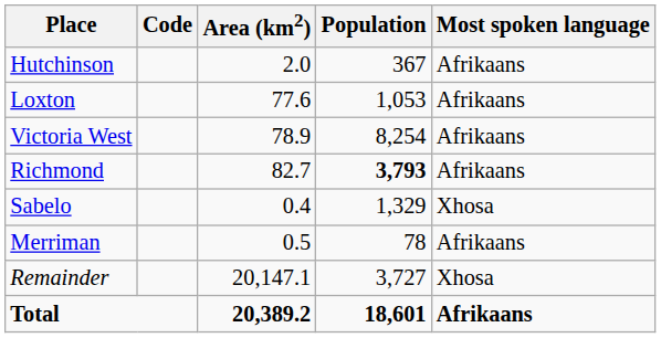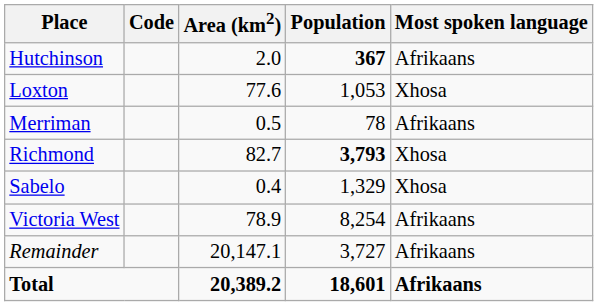Hutchinson | Population: normal -> bold
Loxton | Most spoken language: Afrikaans -> Xhosa
rows swapped: Merriman <-> Victoria West
Richmond | Most spoken language: Afrikaans -> Xhosa
Remainder | Most spoken language: Xhosa -> Afrikaans
